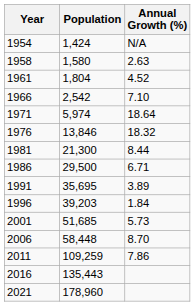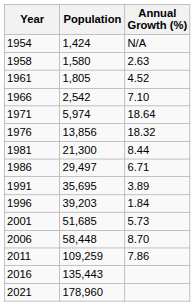1961 | Population: 1,804 -> 1,805
1976 | Population: 13,846 -> 13,856
1986 | Population: 29,500 -> 29,497
